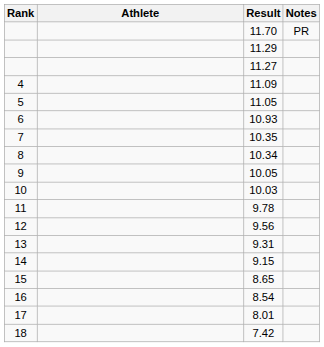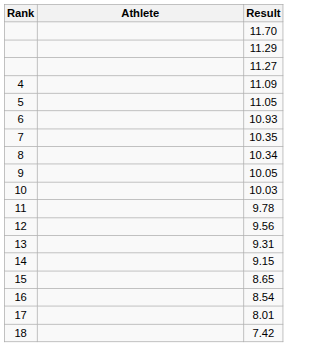- column: Notes | PR
